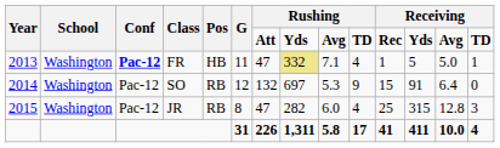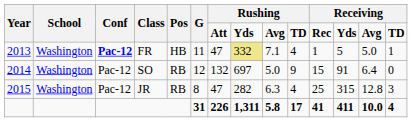SO | column 9: 5.3 -> 5.0
JR | column 9: 6.0 -> 6.3
